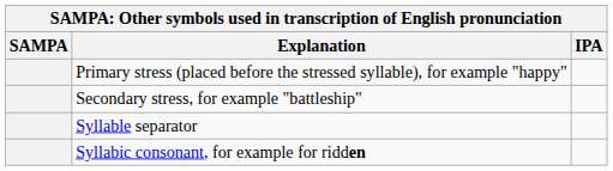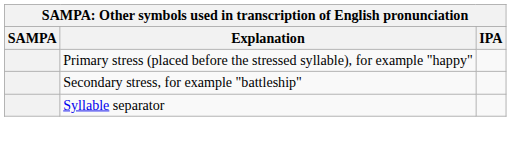- row: Syllabic consonant, for example for ridden
